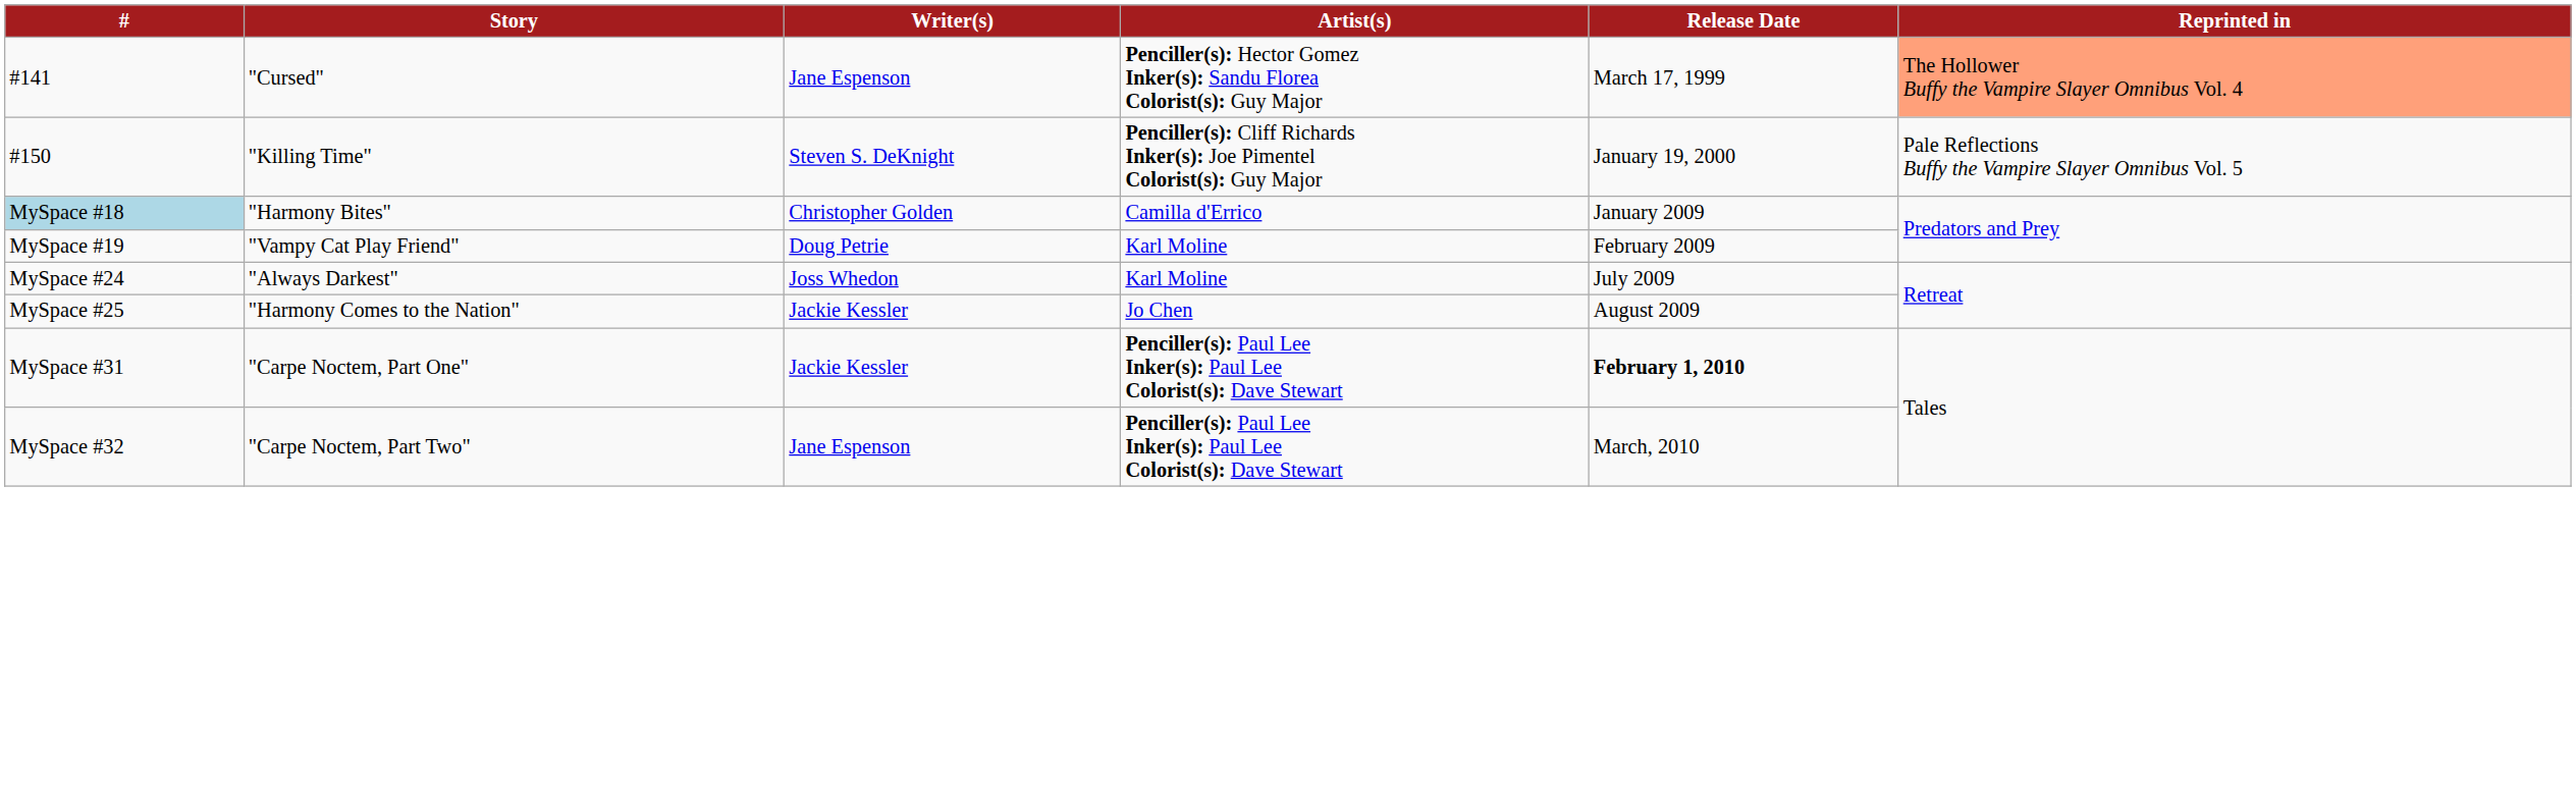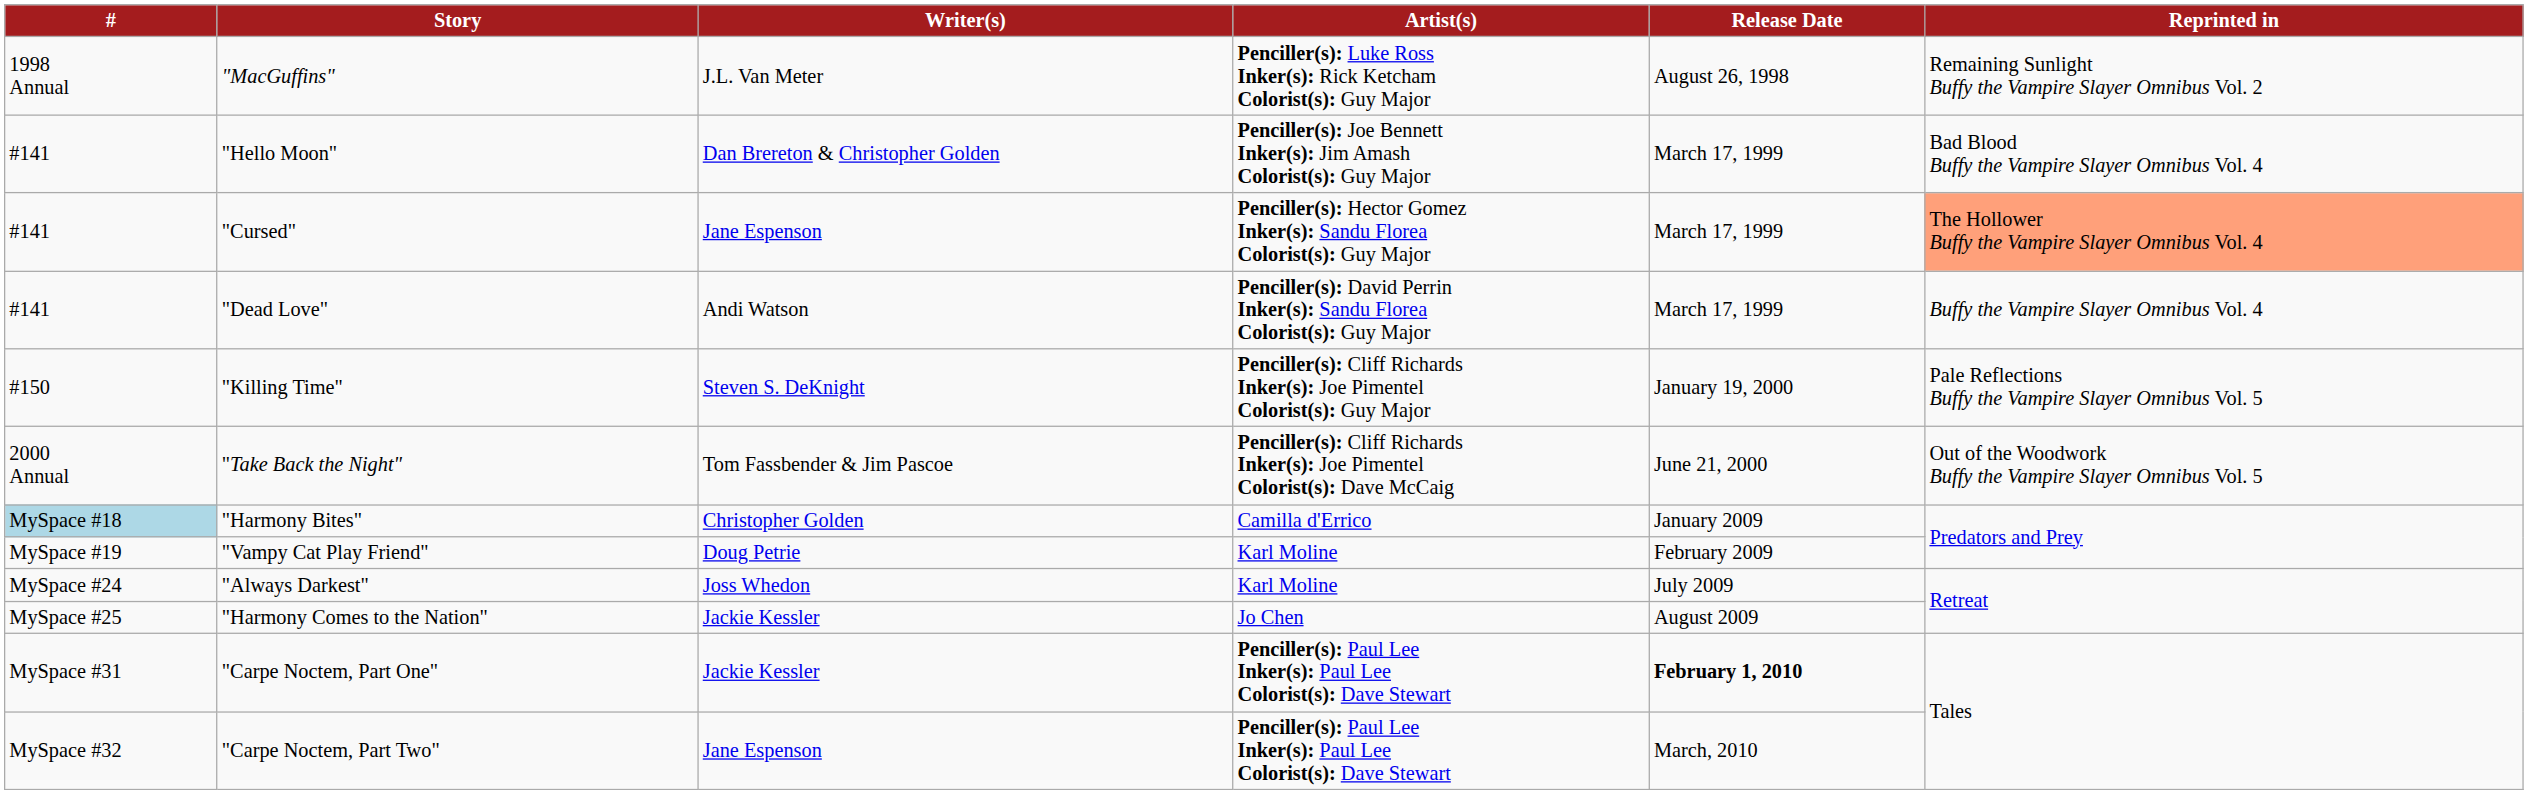+ row: 1998 Annual | "MacGuffins" | J.L. Van Meter | Penciller(s): Luke Ross Inker(s): Rick Ketcham Colorist(s): Guy Major | August 26, 1998 | Remaining Sunlight Buffy the Vampire Slayer Omnibus Vol. 2
+ row: #141 | "Hello Moon" | Dan Brereton & Christopher Golden | Penciller(s): Joe Bennett Inker(s): Jim Amash Colorist(s): Guy Major | March 17, 1999 | Bad Blood Buffy the Vampire Slayer Omnibus Vol. 4
+ row: #141 | "Dead Love" | Andi Watson | Penciller(s): David Perrin Inker(s): Sandu Florea Colorist(s): Guy Major | March 17, 1999 | Buffy the Vampire Slayer Omnibus Vol. 4
+ row: 2000 Annual | "Take Back the Night" | Tom Fassbender & Jim Pascoe | Penciller(s): Cliff Richards Inker(s): Joe Pimentel Colorist(s): Dave McCaig | June 21, 2000 | Out of the Woodwork Buffy the Vampire Slayer Omnibus Vol. 5
